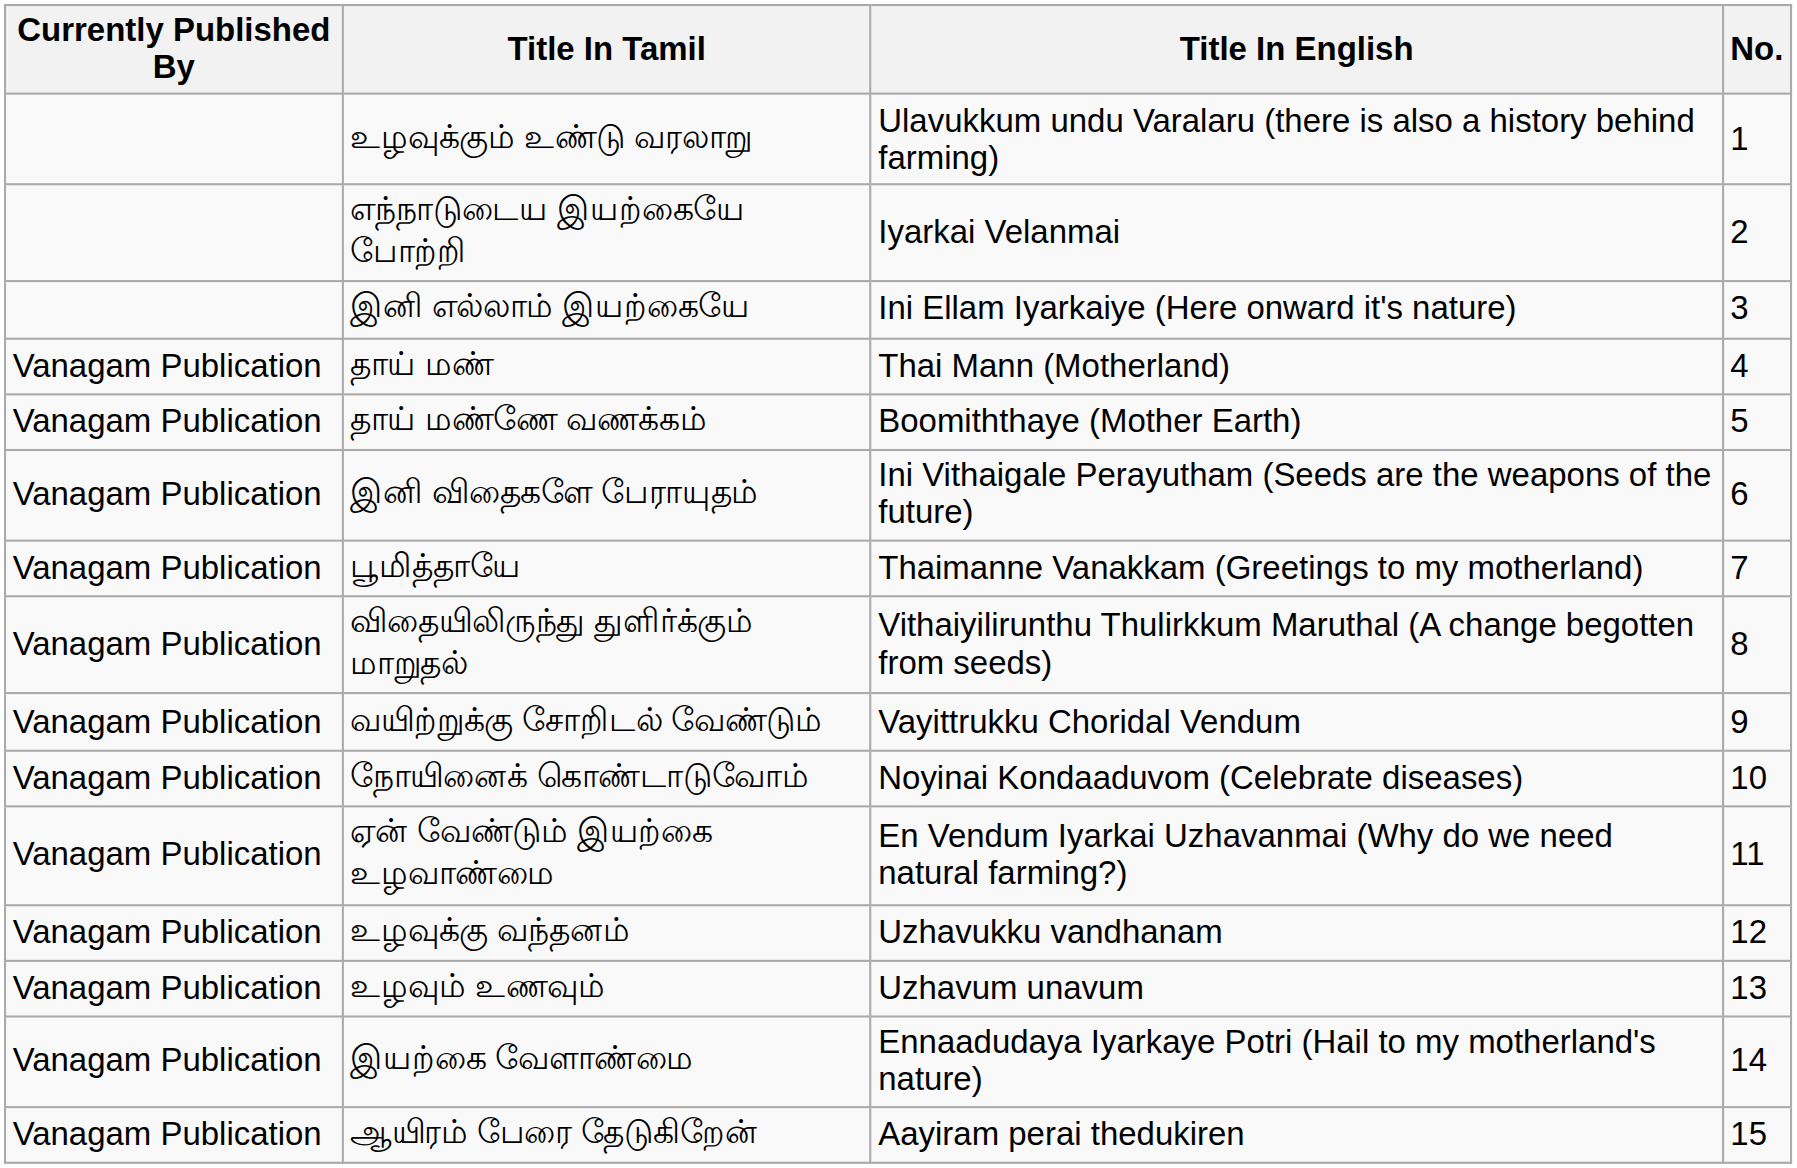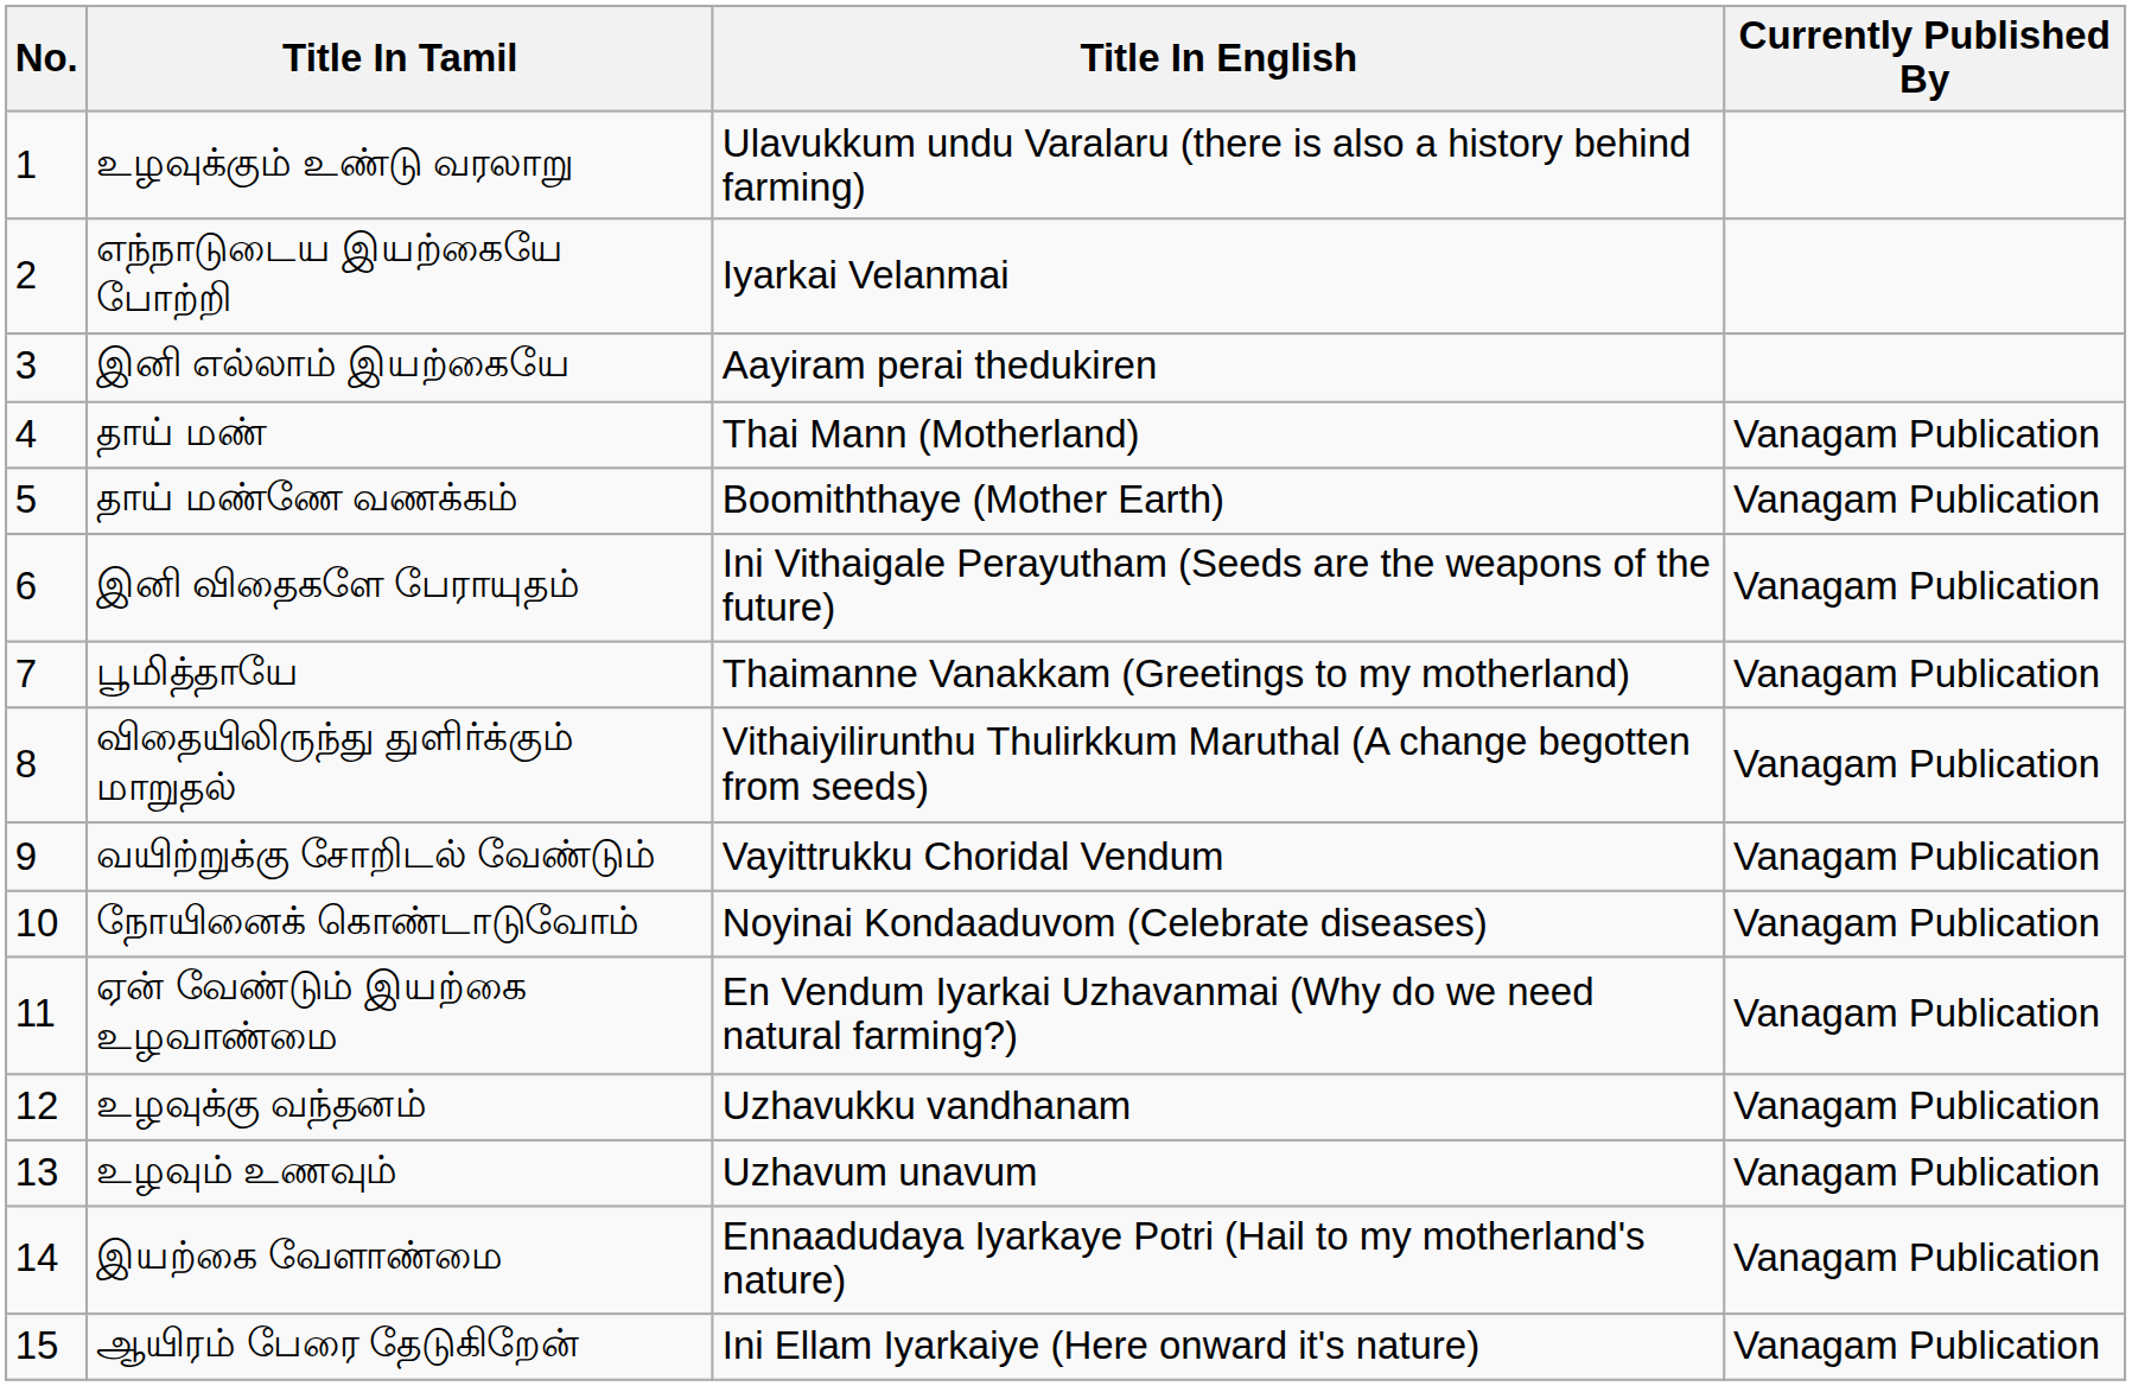columns swapped: No. <-> Currently Published By
இனி எல்லாம் இயற்கையே | Title In English: Ini Ellam Iyarkaiye (Here onward it's nature) -> Aayiram perai thedukiren
ஆயிரம் பேரை தேடுகிறேன் | Title In English: Aayiram perai thedukiren -> Ini Ellam Iyarkaiye (Here onward it's nature)
